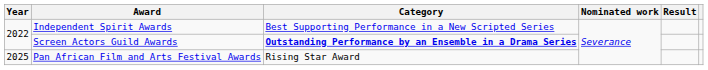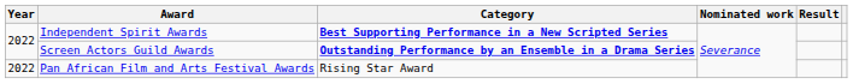Independent Spirit Awards | Category: normal -> bold
Pan African Film and Arts Festival Awards | Year: 2025 -> 2022
